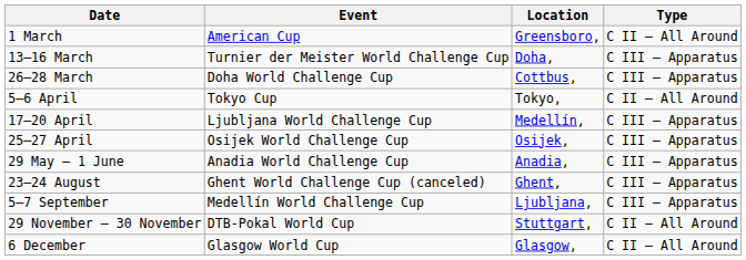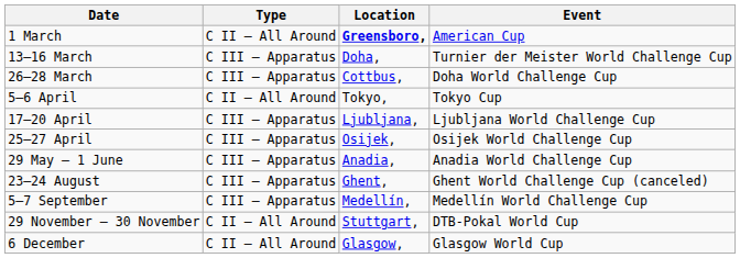columns swapped: Event <-> Type
1 March | Location: normal -> bold
17–20 April | Location: Medellín, -> Ljubljana,
5–7 September | Location: Ljubljana, -> Medellín,
